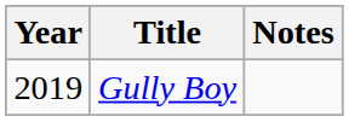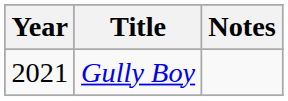Gully Boy | Year: 2019 -> 2021
